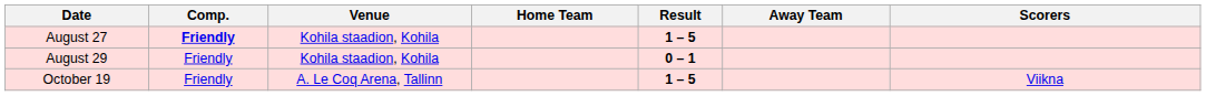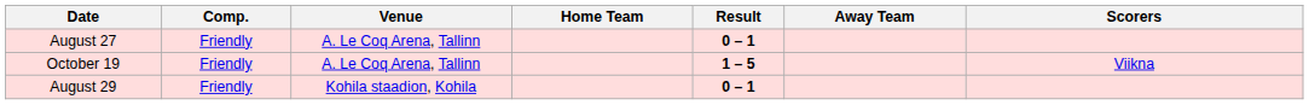August 27 | Comp.: bold -> normal
August 27 | Venue: Kohila staadion, Kohila -> A. Le Coq Arena, Tallinn
August 27 | Result: 1 – 5 -> 0 – 1
rows swapped: August 29 <-> October 19
